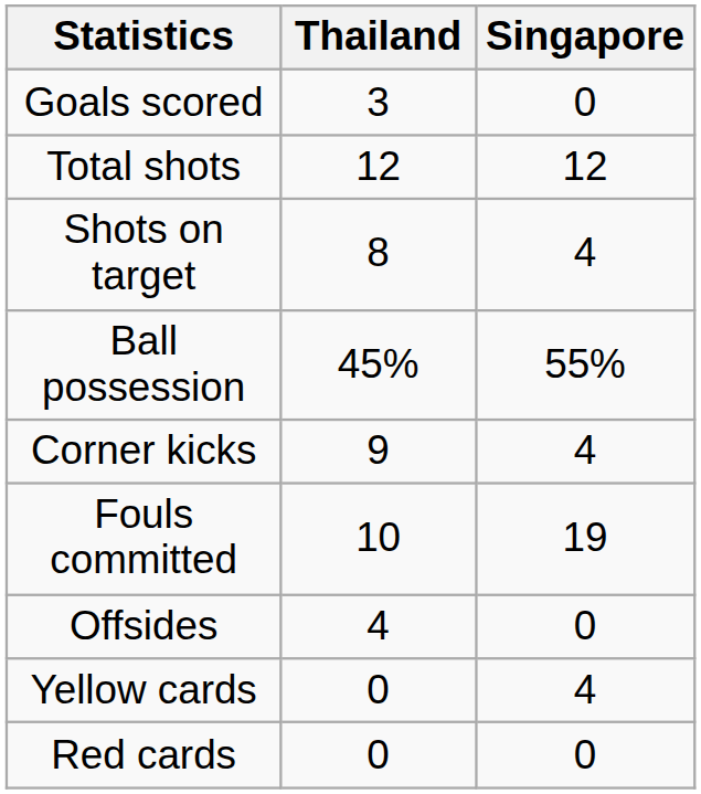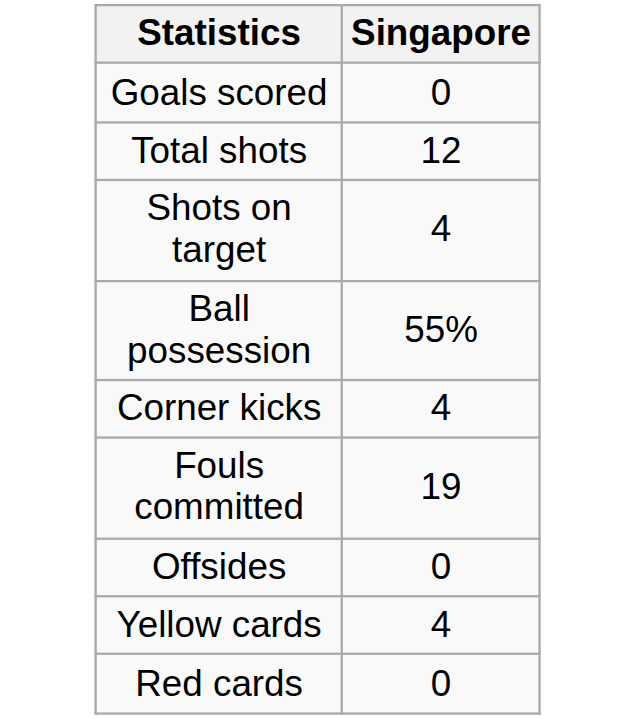- column: Thailand | 3 | 12 | 8 | 45% | 9 | 10 | 4 | 0 | 0
